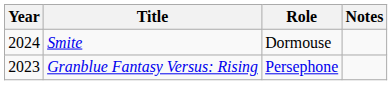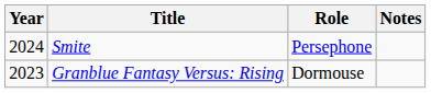Smite | Role: Dormouse -> Persephone
Granblue Fantasy Versus: Rising | Role: Persephone -> Dormouse
